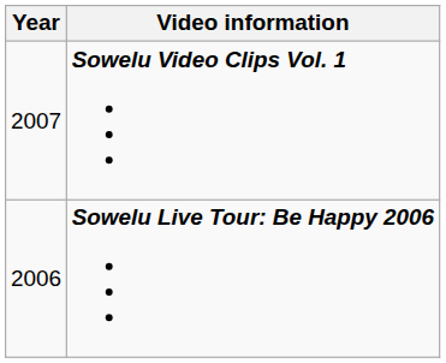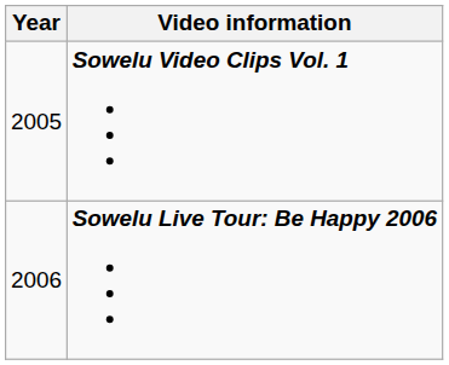Sowelu Video Clips Vol. 1 | Year: 2007 -> 2005
